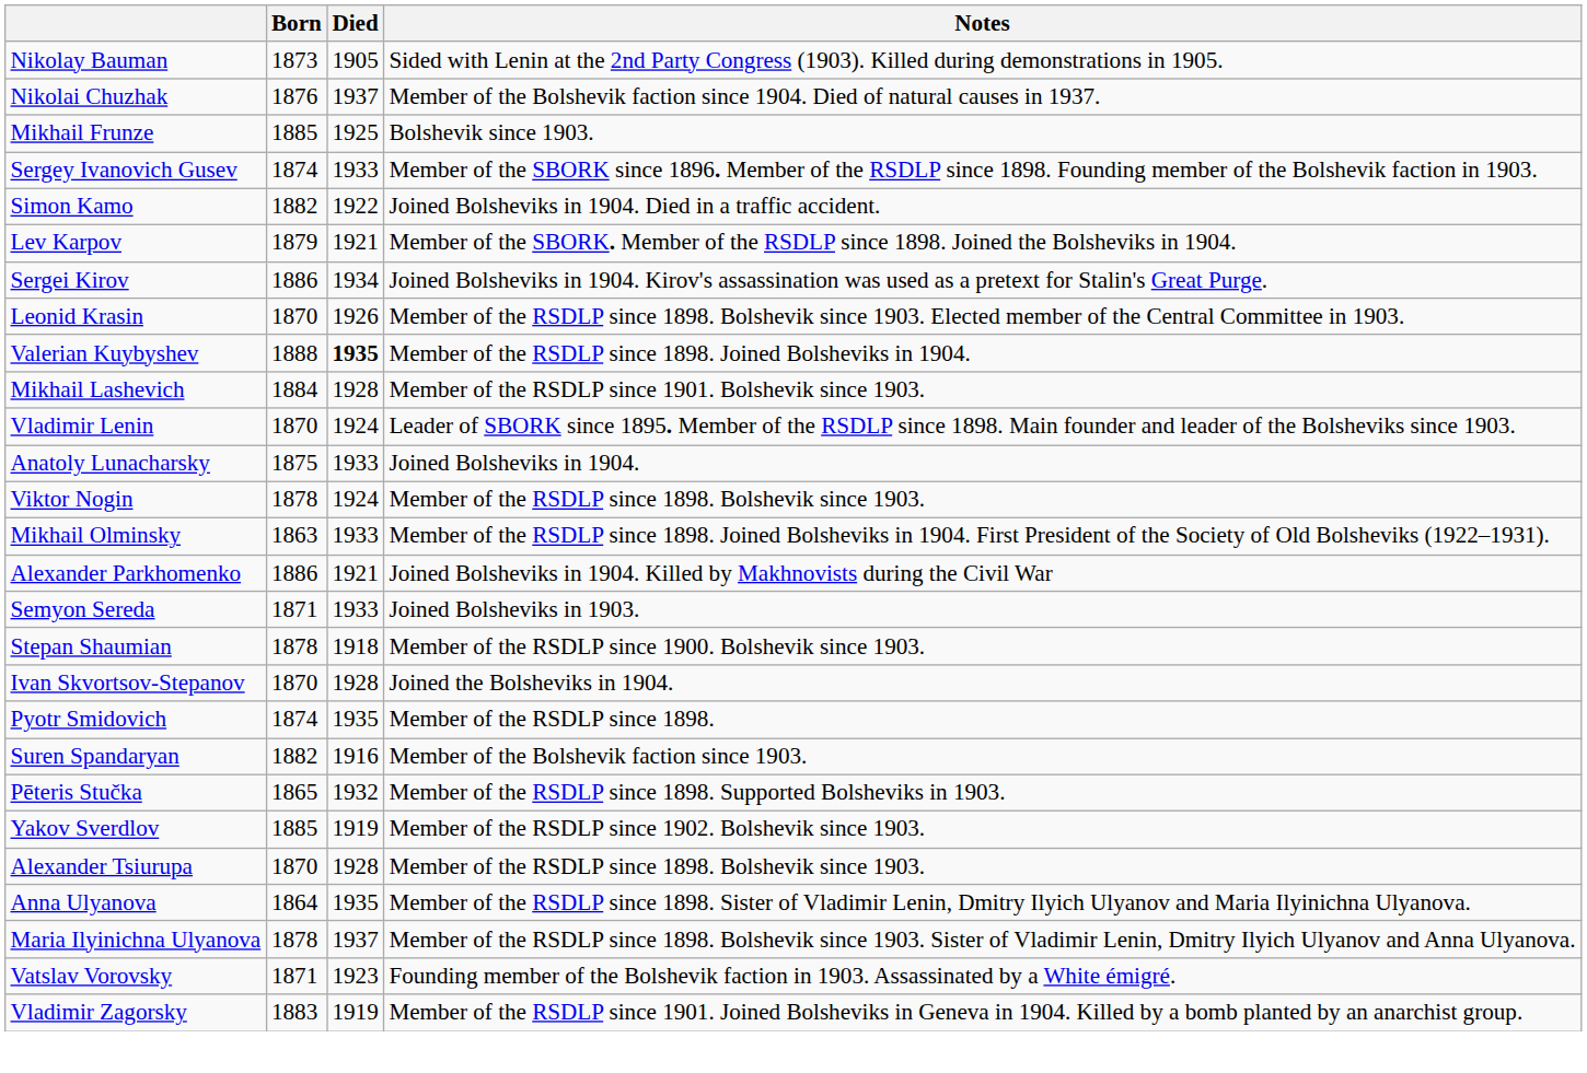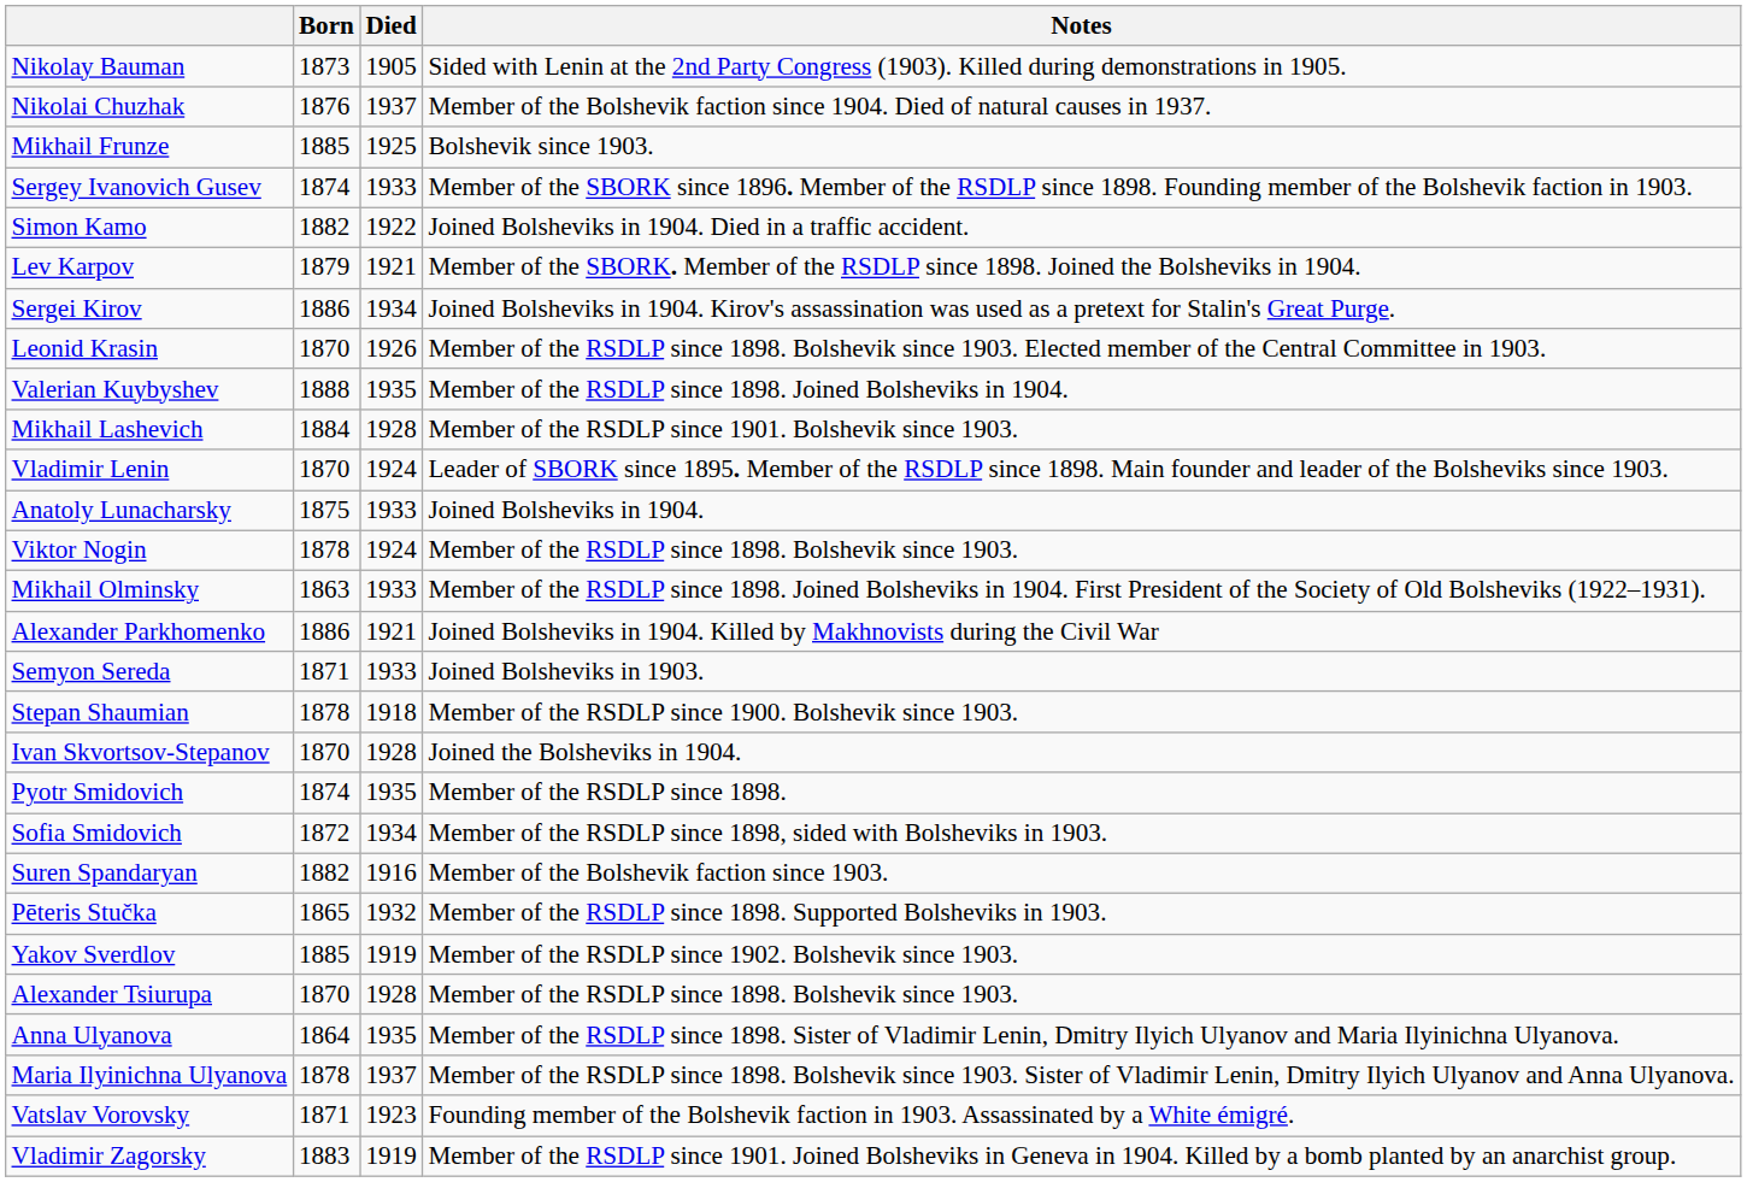Valerian Kuybyshev | Died: bold -> normal
+ row: Sofia Smidovich | 1872 | 1934 | Member of the RSDLP since 1898, sided with Bolsheviks in 1903.
